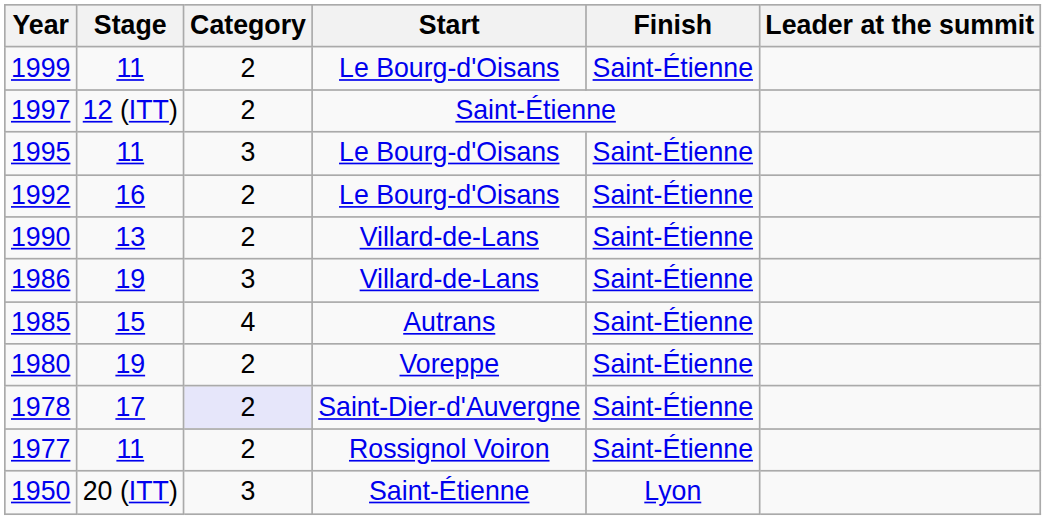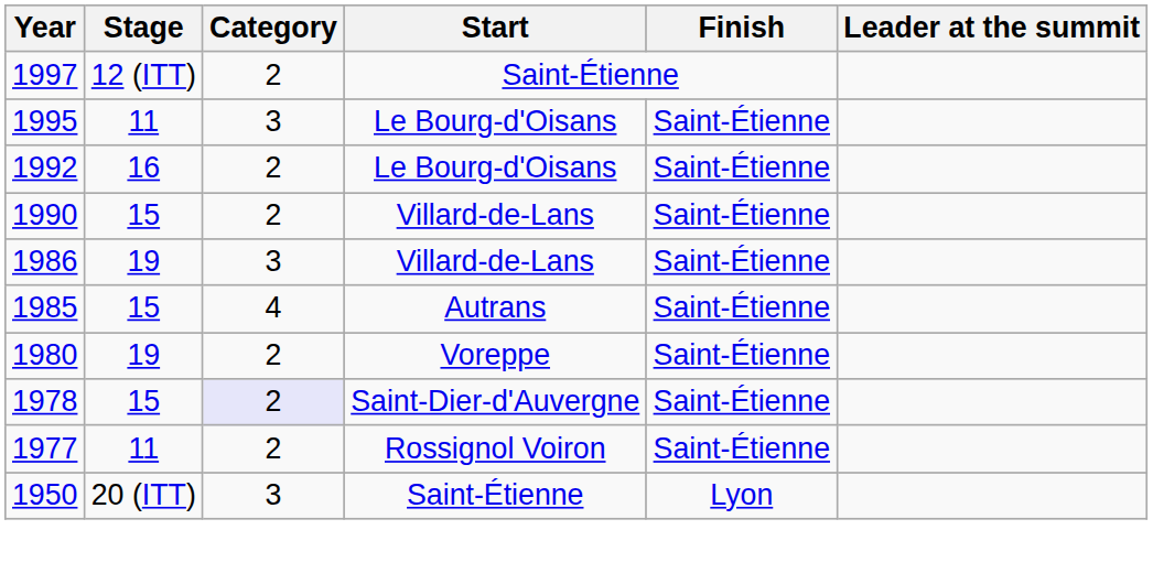- row: 1999 | 11 | 2 | Le Bourg-d'Oisans | Saint-Étienne
1990 | Stage: 13 -> 15
1978 | Stage: 17 -> 15
